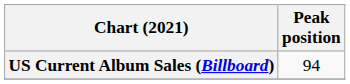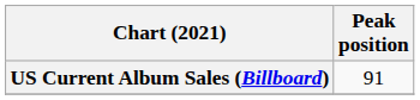US Current Album Sales (Billboard) | Peak position: 94 -> 91
